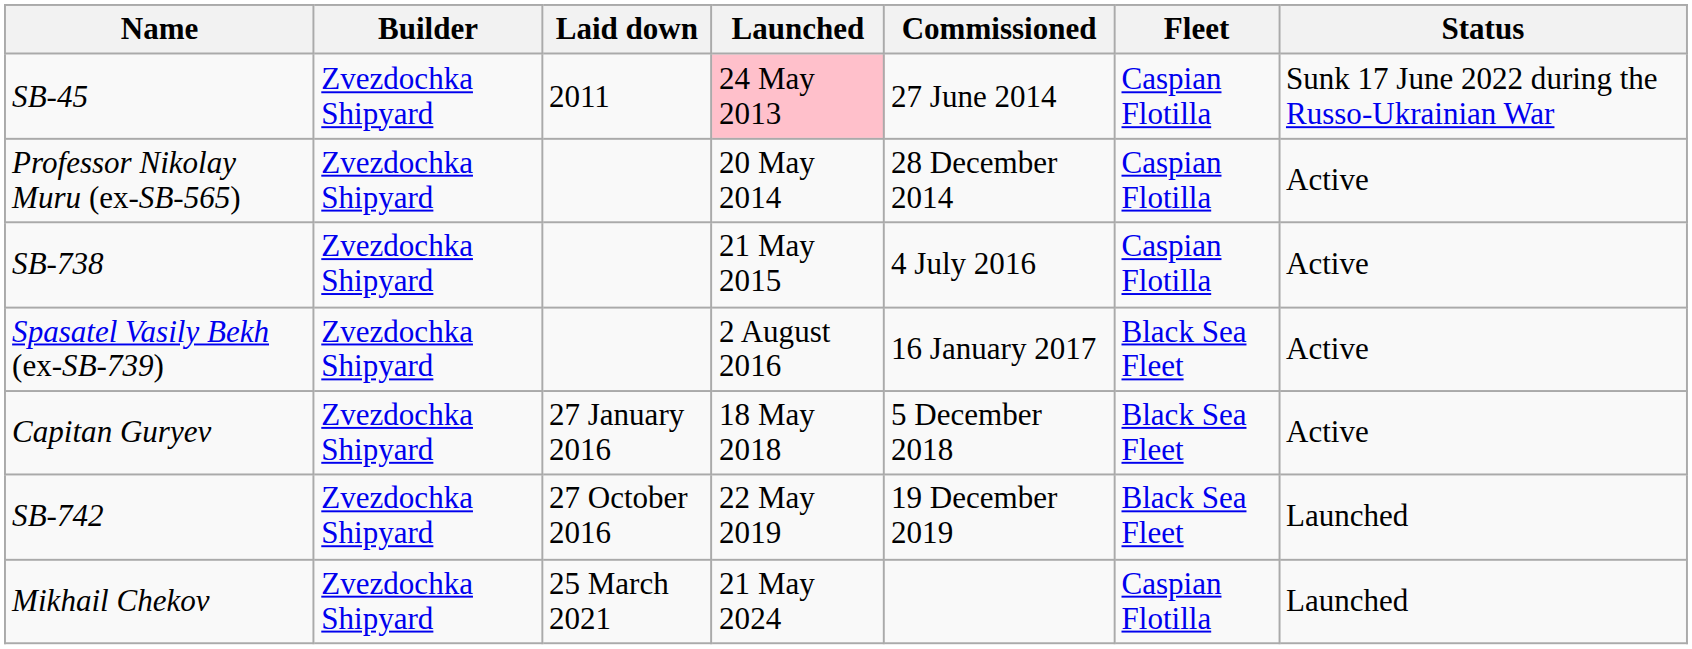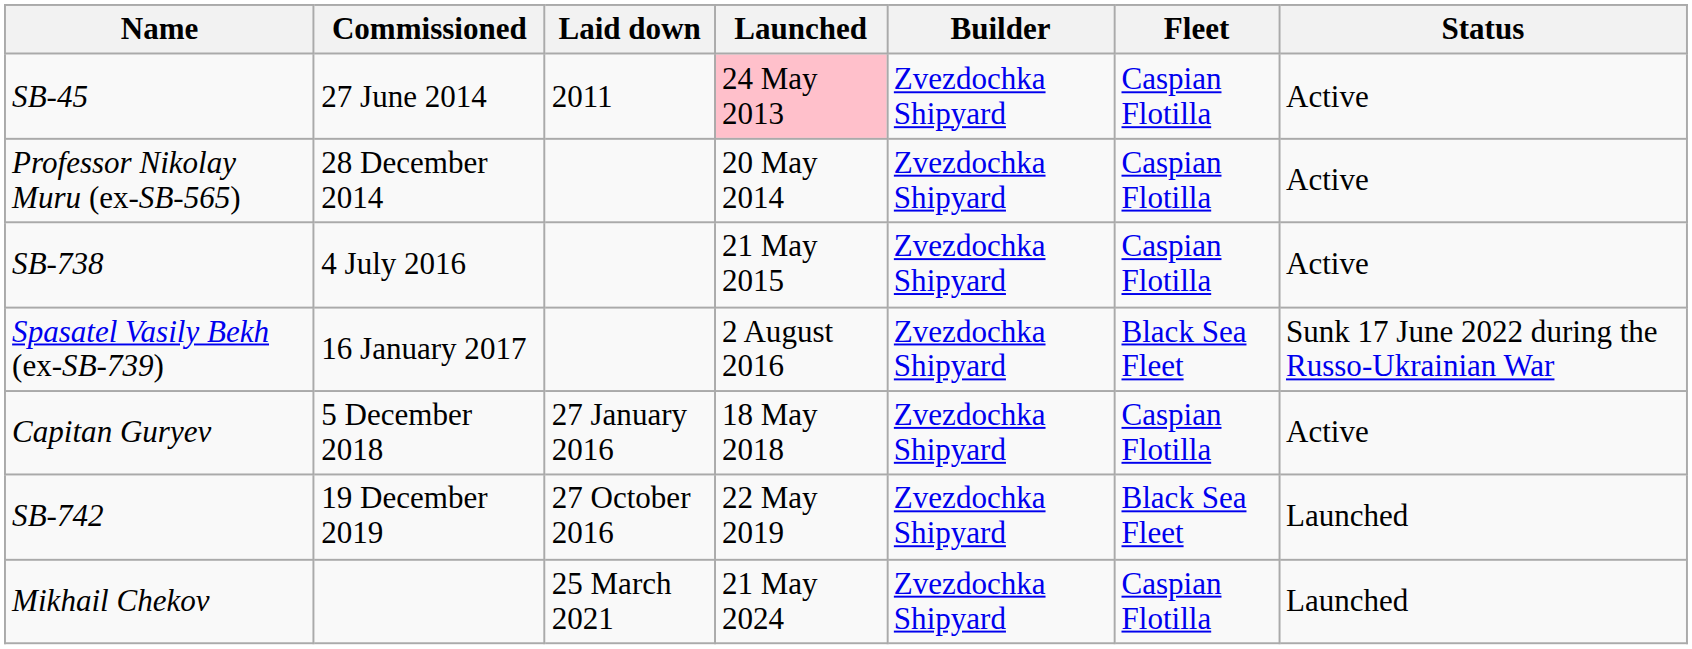columns swapped: Builder <-> Commissioned
SB-45 | Status: Sunk 17 June 2022 during the Russo-Ukrainian War -> Active
Spasatel Vasily Bekh (ex-SB-739) | Status: Active -> Sunk 17 June 2022 during the Russo-Ukrainian War
Capitan Guryev | Fleet: Black Sea Fleet -> Caspian Flotilla
